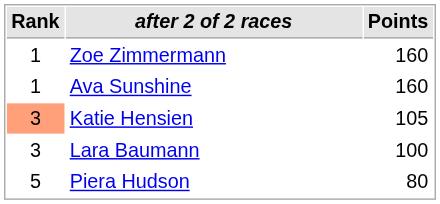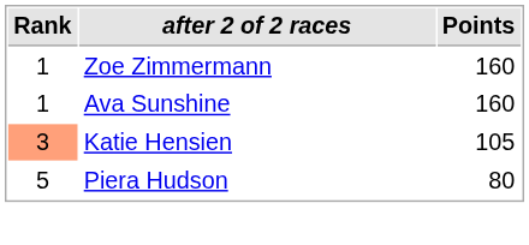- row: 3 | Lara Baumann | 100
